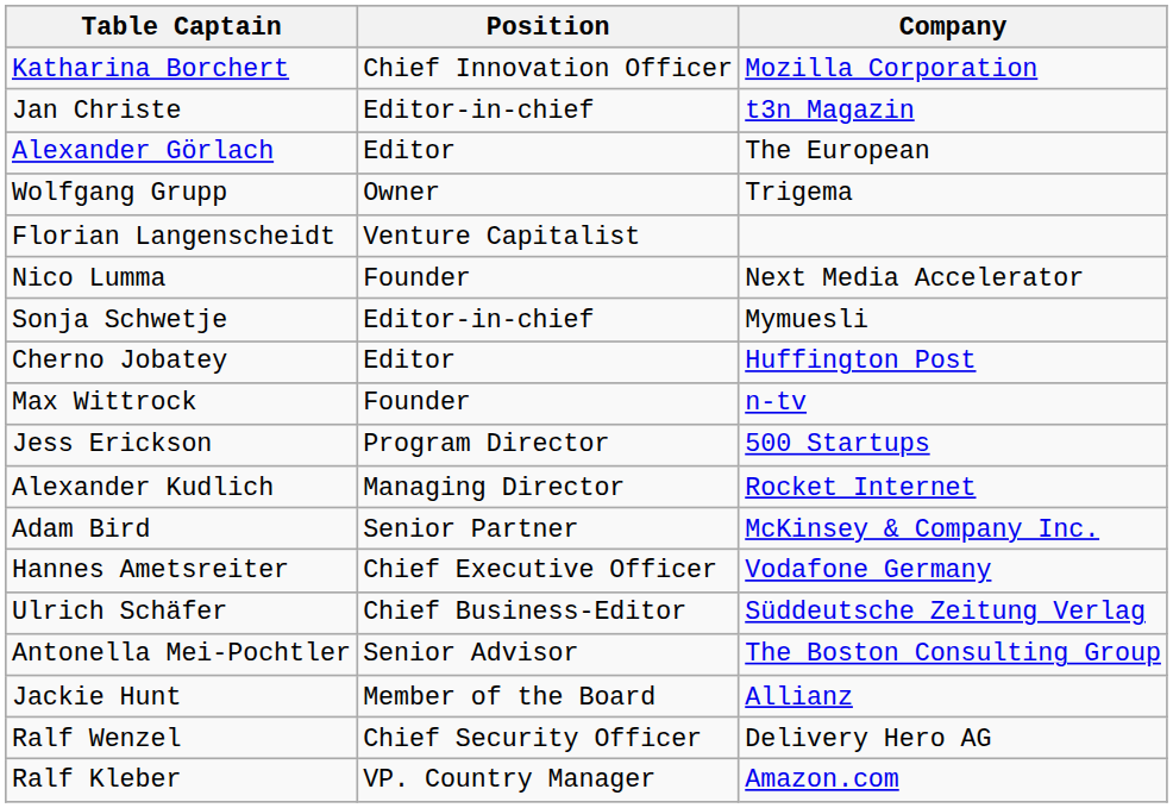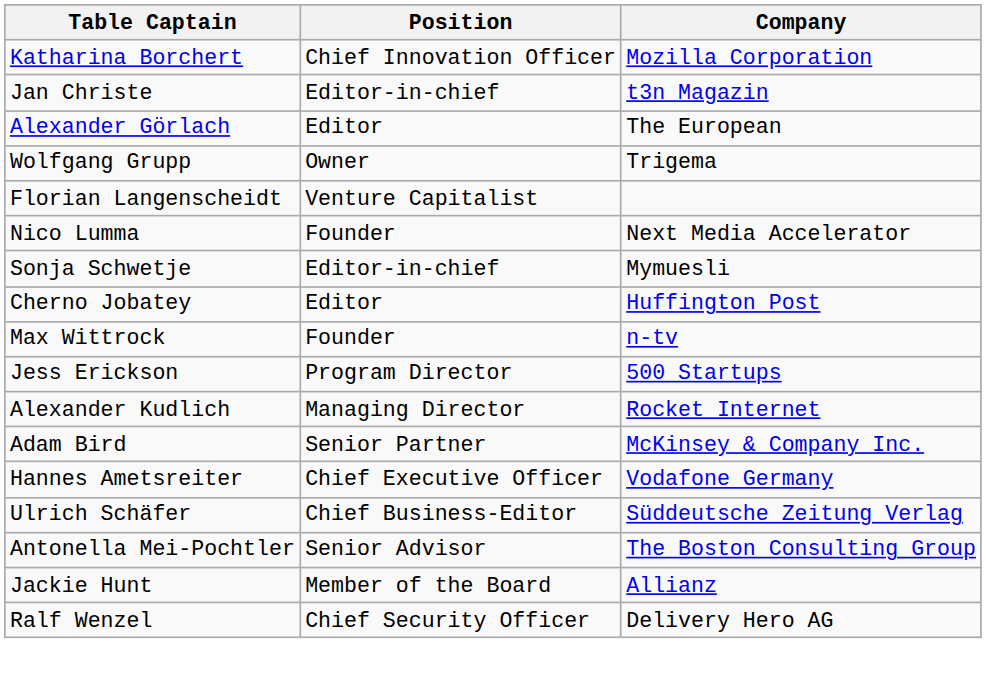- row: Ralf Kleber | VP. Country Manager | Amazon.com
